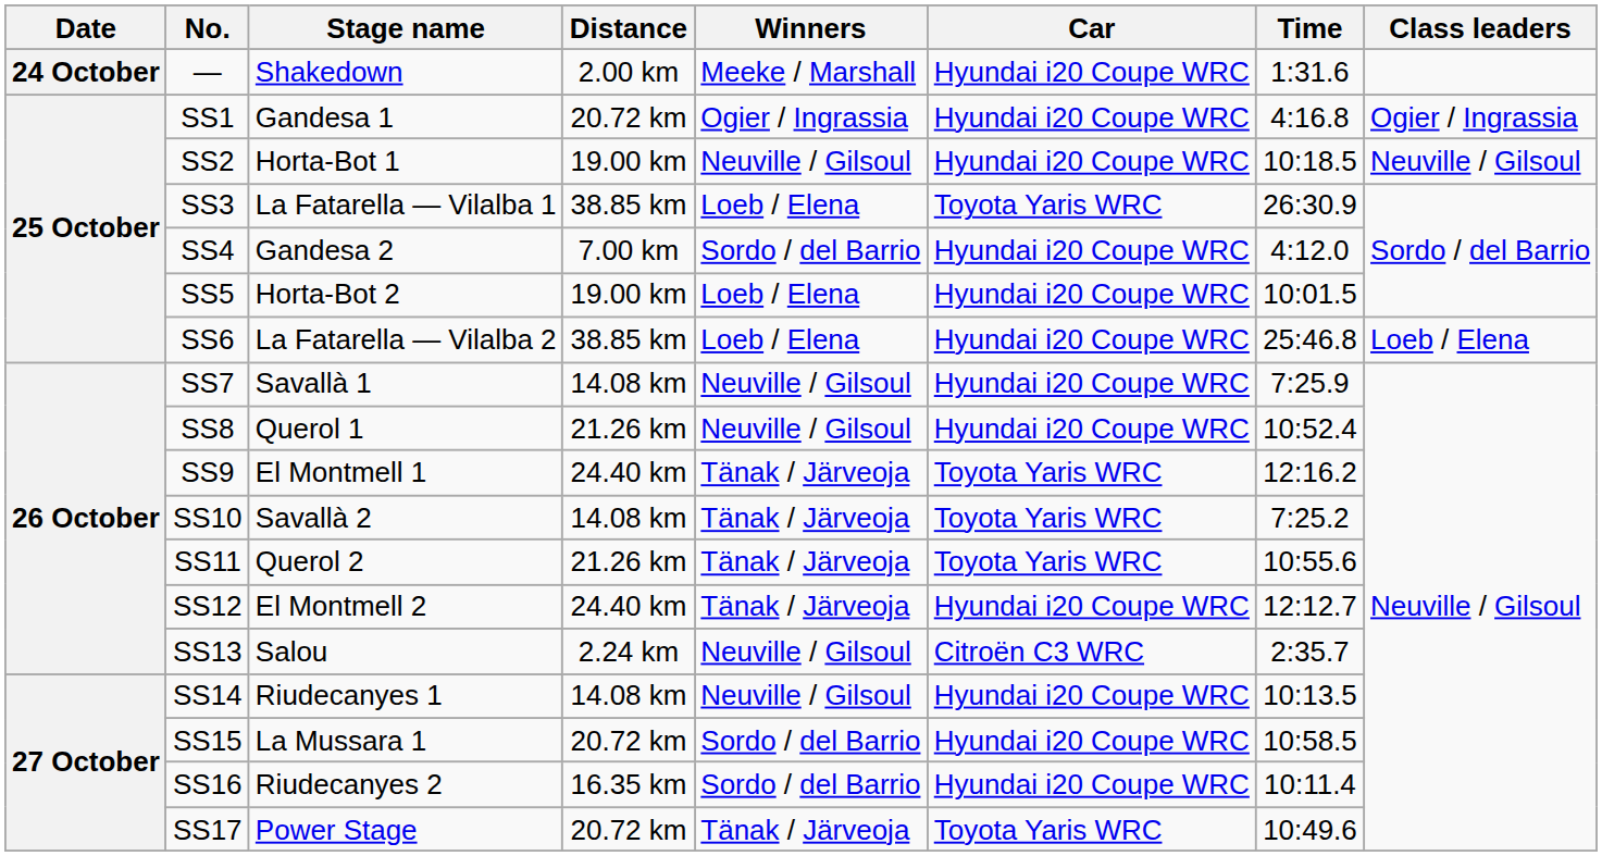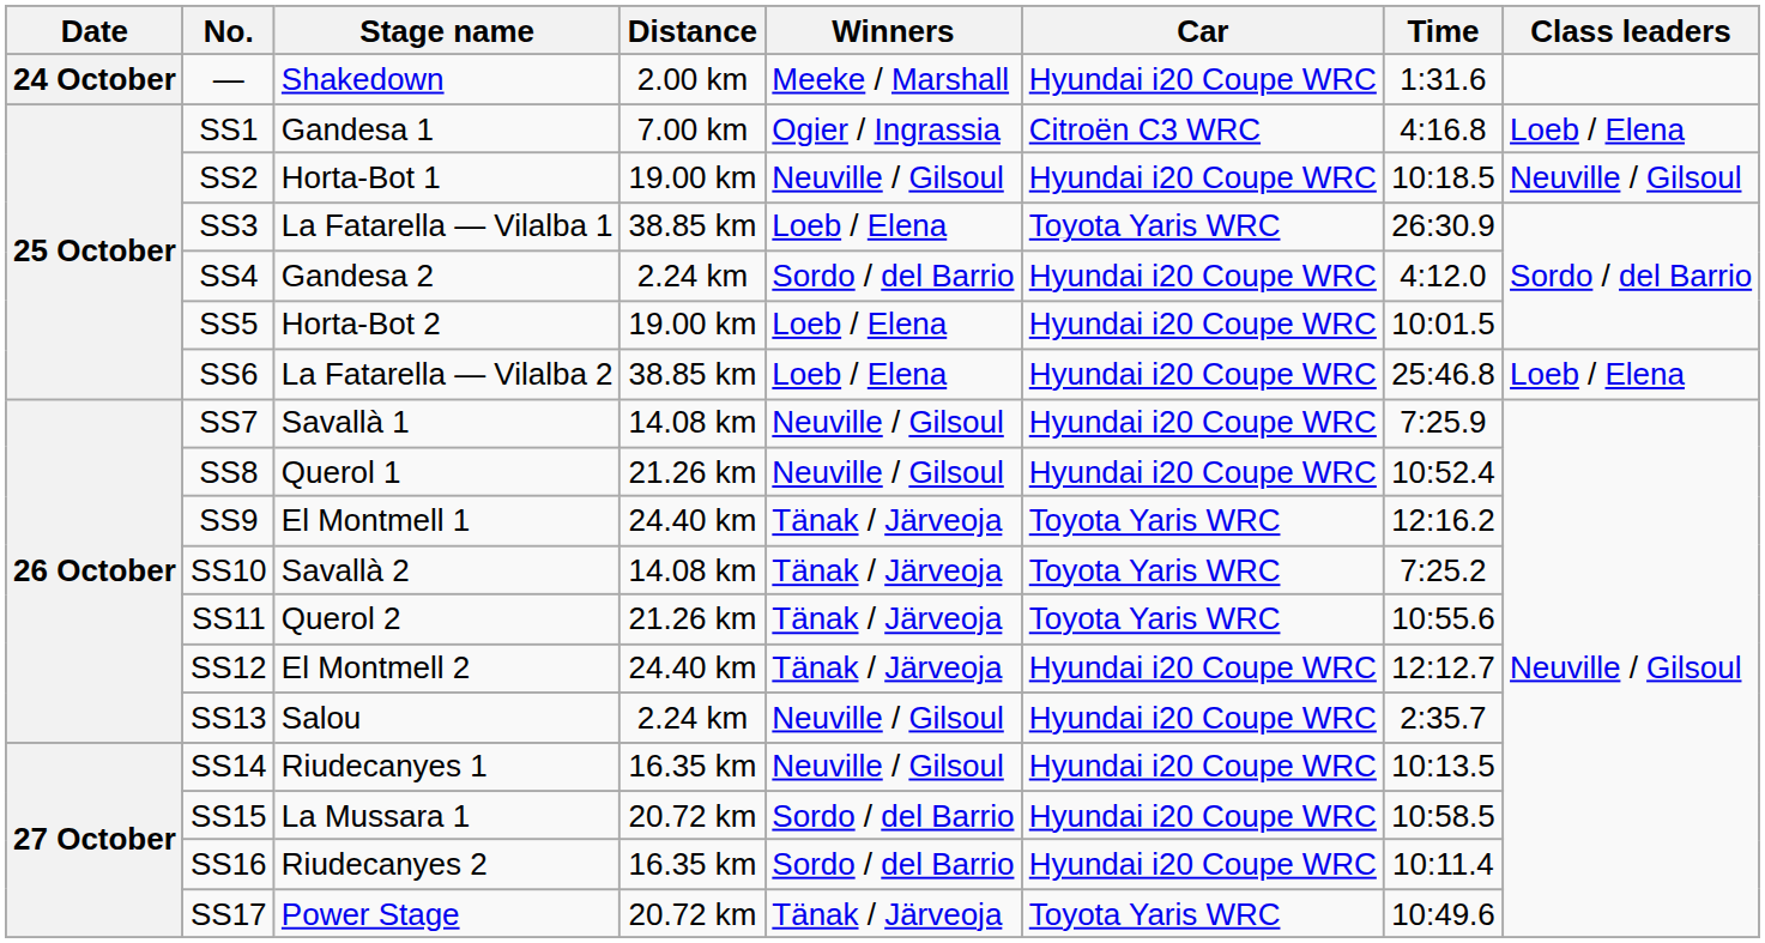SS1 | Distance: 20.72 km -> 7.00 km
SS1 | Car: Hyundai i20 Coupe WRC -> Citroën C3 WRC
SS1 | Class leaders: Ogier / Ingrassia -> Loeb / Elena
SS4 | Distance: 7.00 km -> 2.24 km
SS13 | Car: Citroën C3 WRC -> Hyundai i20 Coupe WRC
SS14 | Distance: 14.08 km -> 16.35 km
